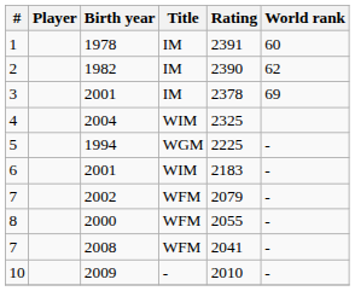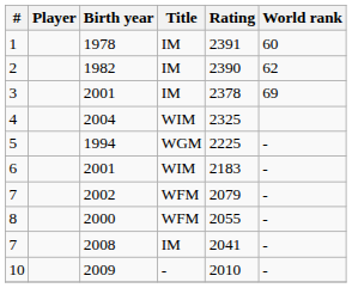7 / 2008 | Title: WFM -> IM
